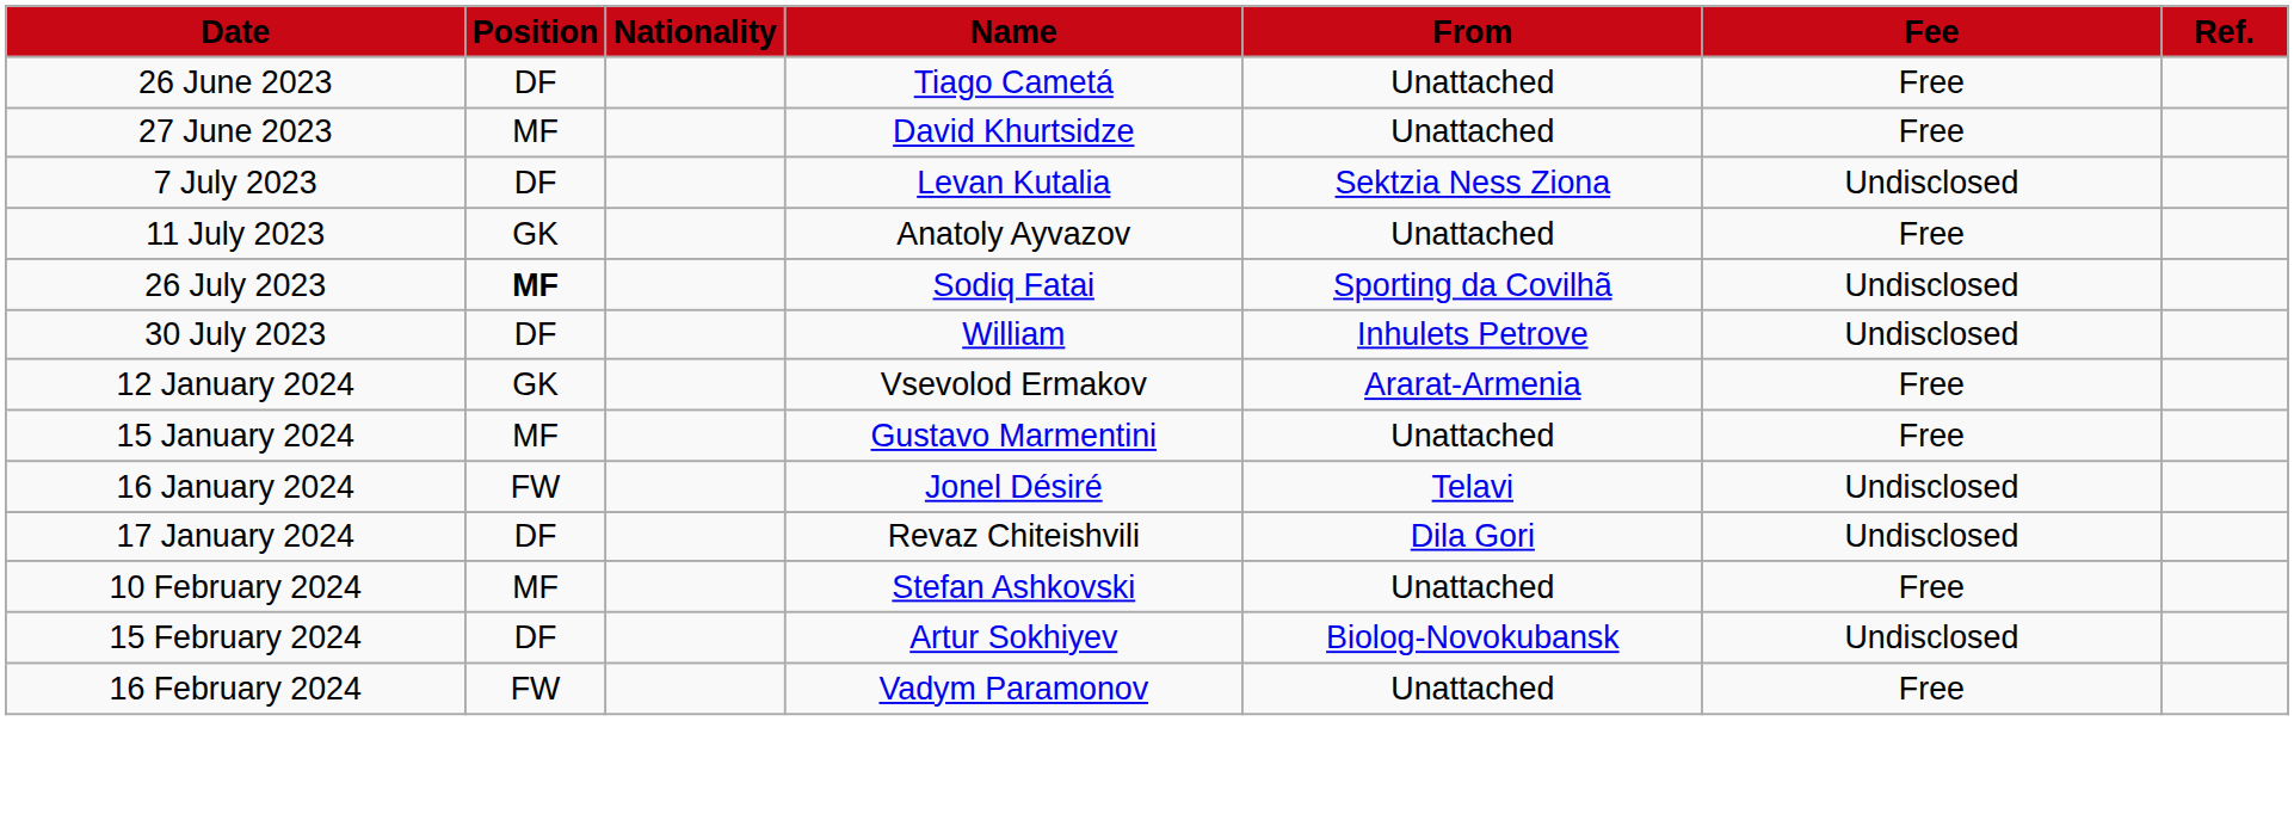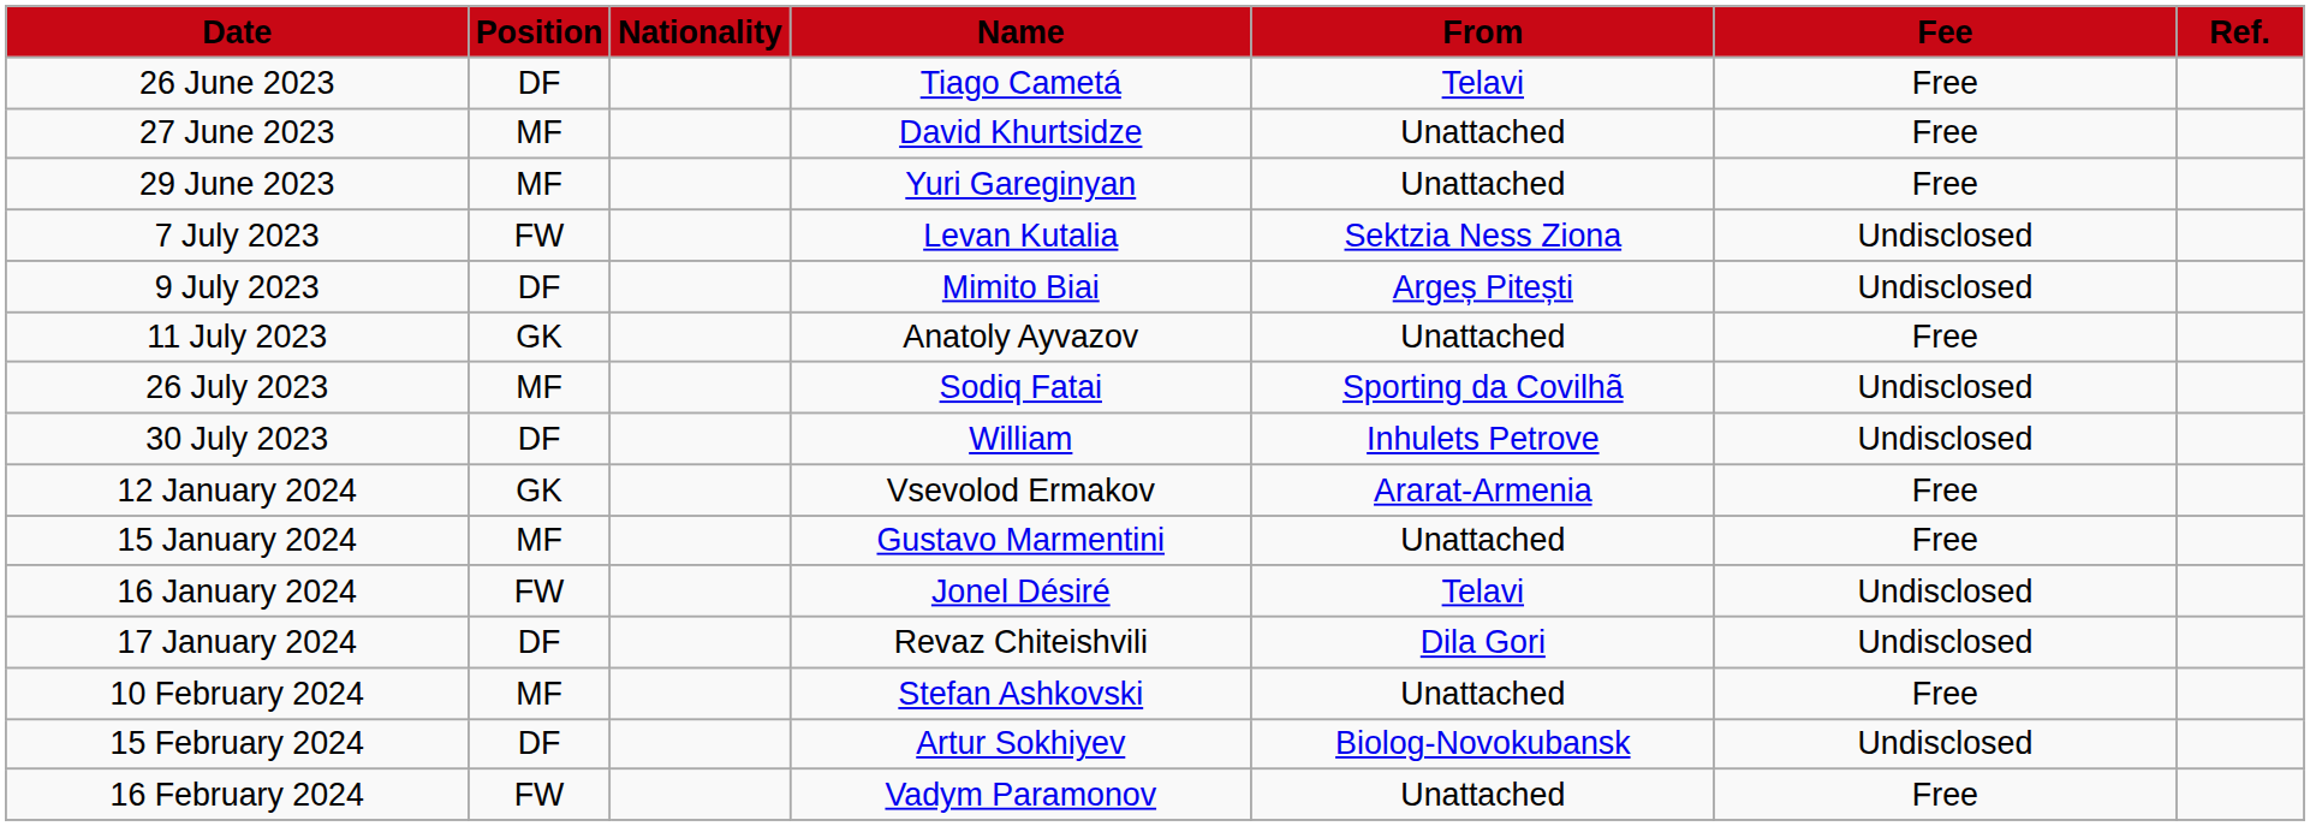26 June 2023 | From: Unattached -> Telavi
+ row: 29 June 2023 | MF | Yuri Gareginyan | Unattached | Free
7 July 2023 | Position: DF -> FW
+ row: 9 July 2023 | DF | Mimito Biai | Argeș Pitești | Undisclosed
26 July 2023 | Position: bold -> normal
